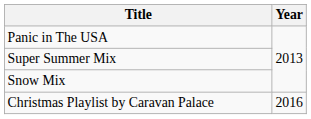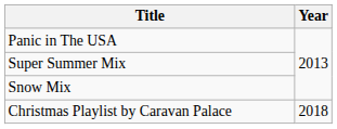Christmas Playlist by Caravan Palace | Year: 2016 -> 2018
